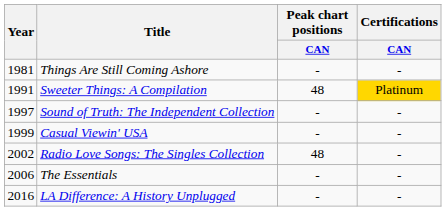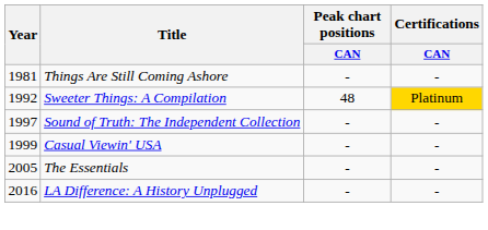Sweeter Things: A Compilation | Year: 1991 -> 1992
- row: 2002 | Radio Love Songs: The Singles Collection | 48 | -
The Essentials | Year: 2006 -> 2005
